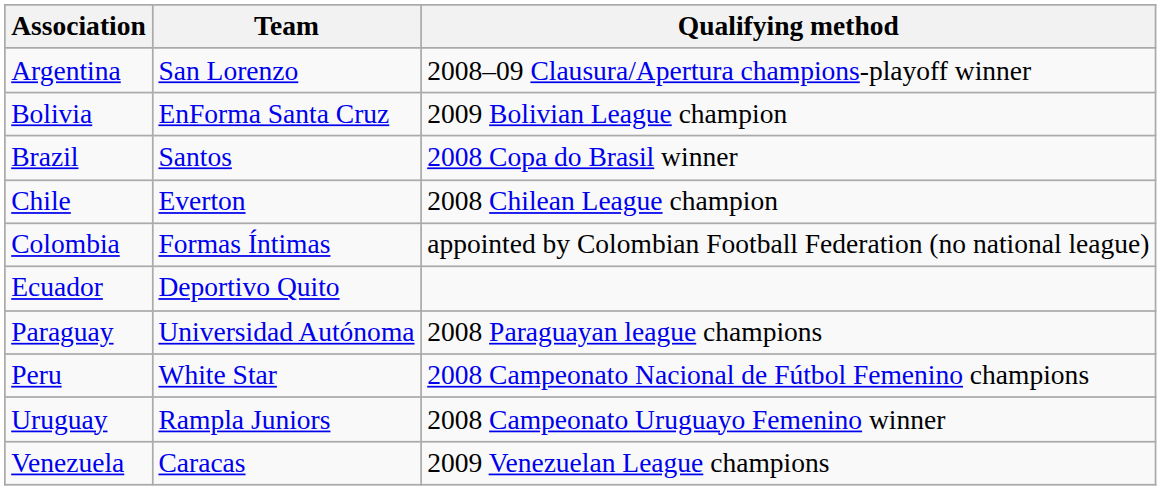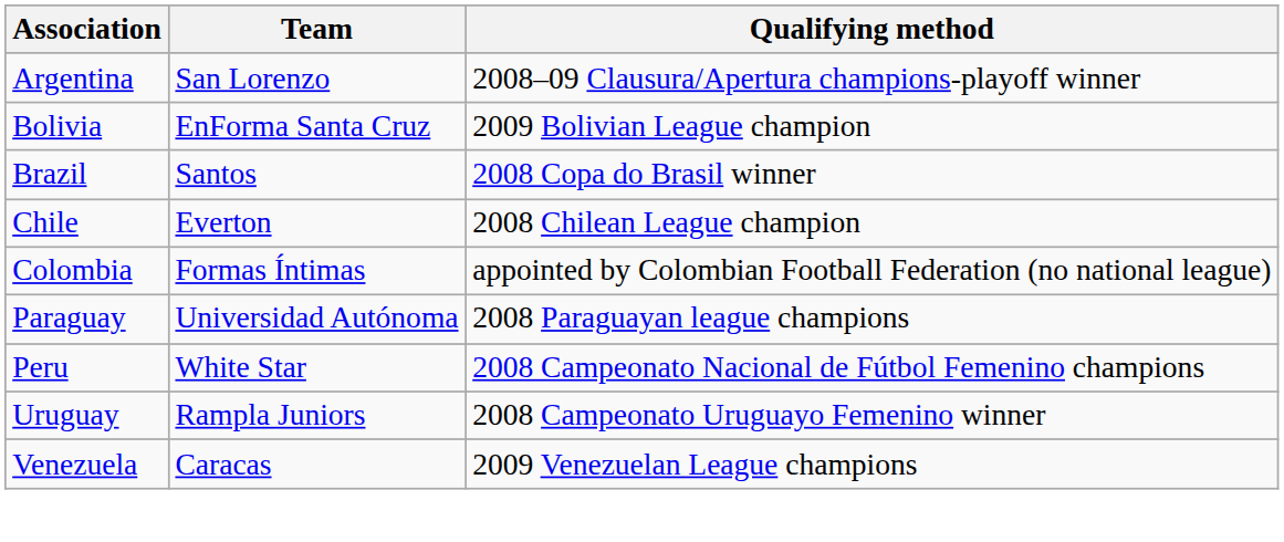- row: Ecuador | Deportivo Quito
